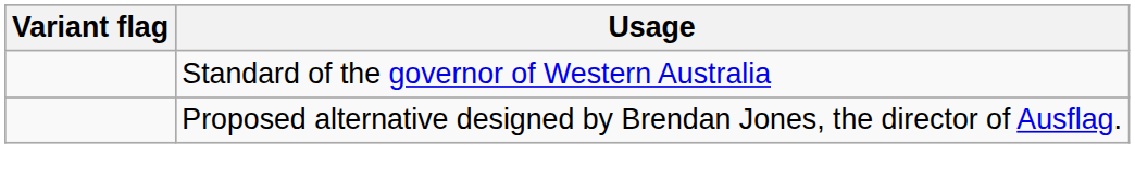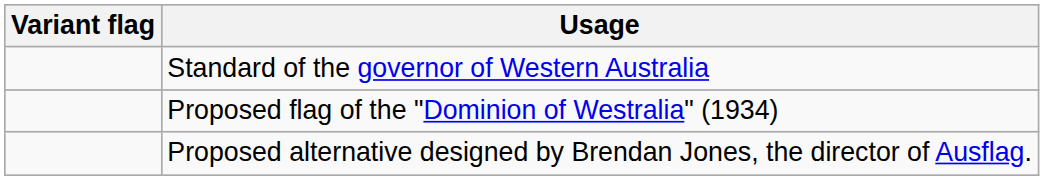+ row: Proposed flag of the "Dominion of Westralia" (1934)
